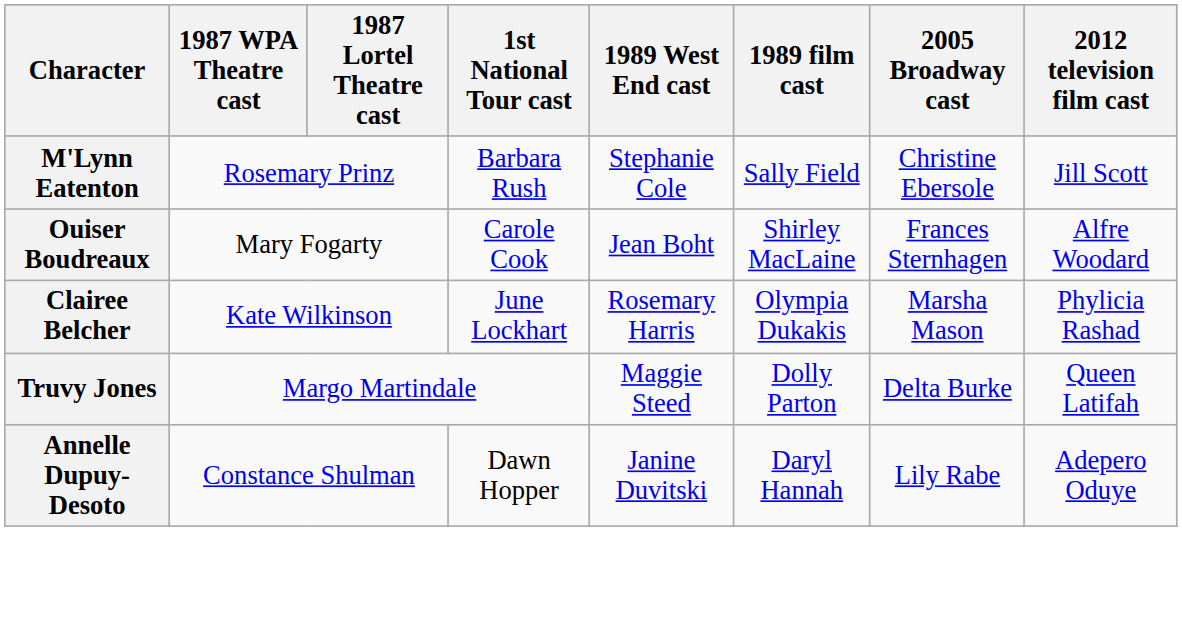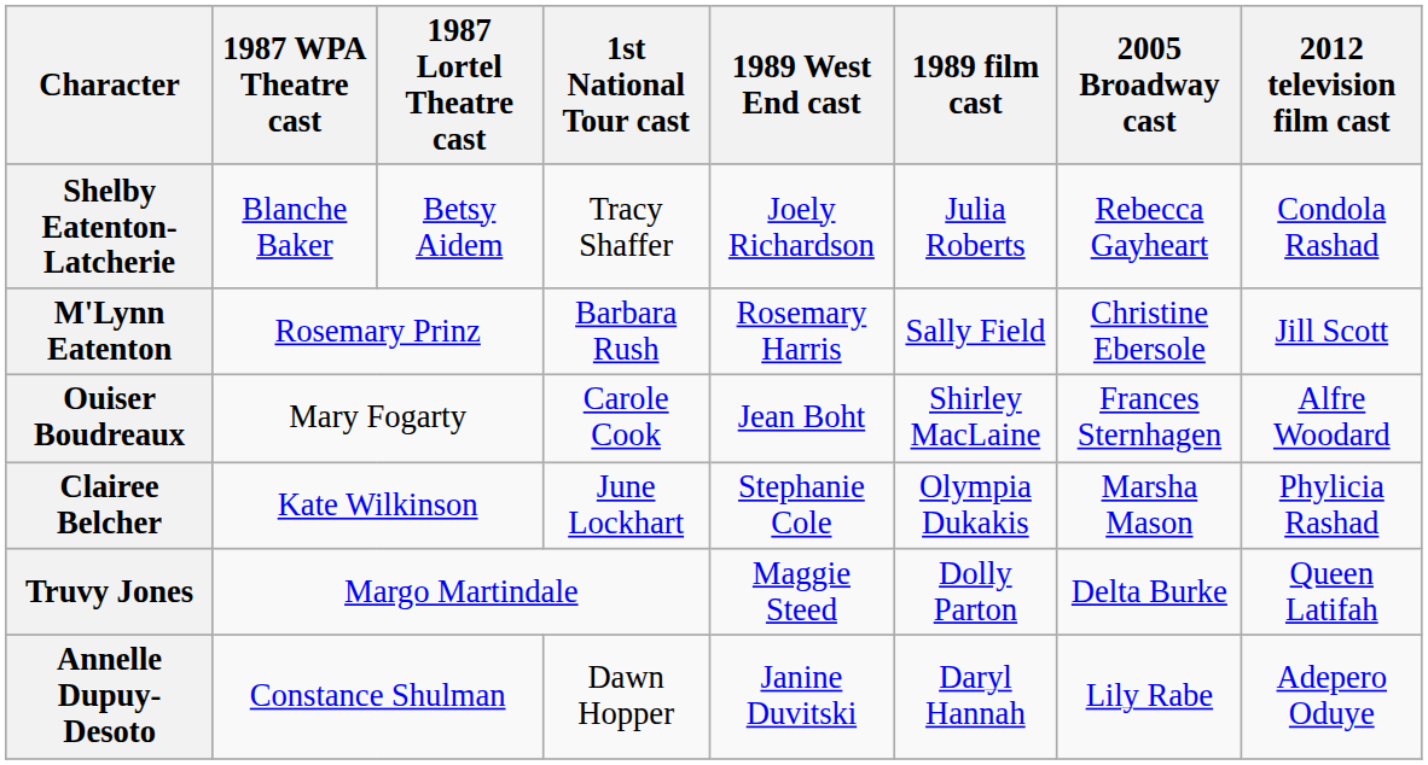+ row: Shelby Eatenton-Latcherie | Blanche Baker | Betsy Aidem | Tracy Shaffer | Joely Richardson | Julia Roberts | Rebecca Gayheart | Condola Rashad
M'Lynn Eatenton | 1989 West End cast: Stephanie Cole -> Rosemary Harris
Clairee Belcher | 1989 West End cast: Rosemary Harris -> Stephanie Cole
